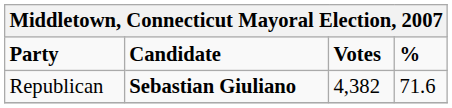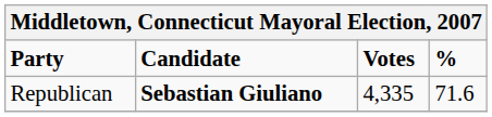Republican | Votes: 4,382 -> 4,335
